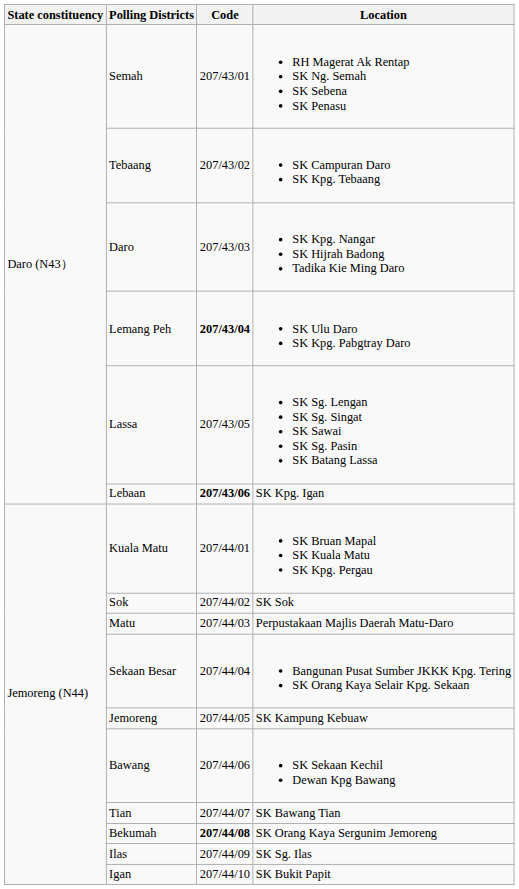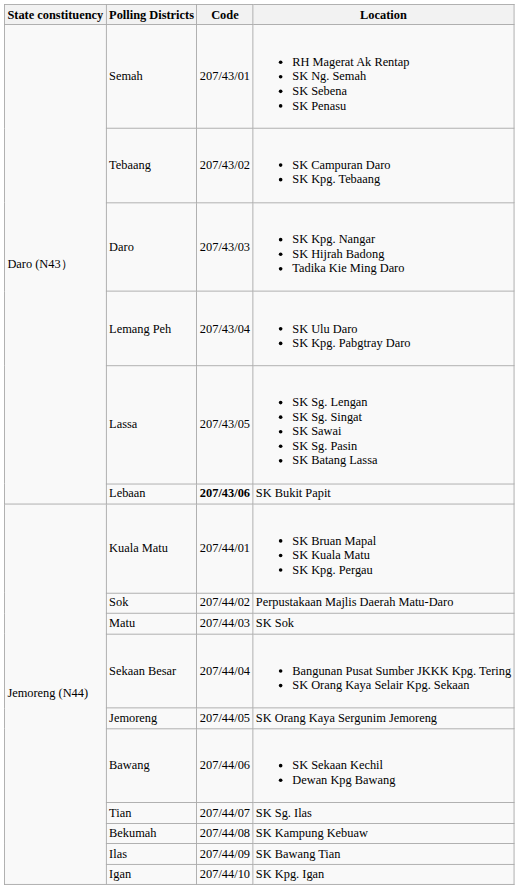Lemang Peh | Code: bold -> normal
Lebaan | Location: SK Kpg. Igan -> SK Bukit Papit
Sok | Location: SK Sok -> Perpustakaan Majlis Daerah Matu-Daro
Matu | Location: Perpustakaan Majlis Daerah Matu-Daro -> SK Sok
Jemoreng | Location: SK Kampung Kebuaw -> SK Orang Kaya Sergunim Jemoreng
Tian | Location: SK Bawang Tian -> SK Sg. Ilas
Bekumah | Code: bold -> normal
Bekumah | Location: SK Orang Kaya Sergunim Jemoreng -> SK Kampung Kebuaw
Ilas | Location: SK Sg. Ilas -> SK Bawang Tian
Igan | Location: SK Bukit Papit -> SK Kpg. Igan
